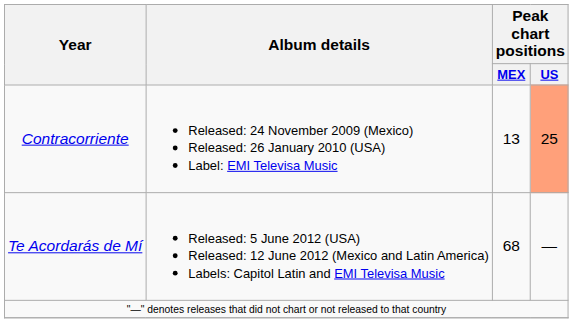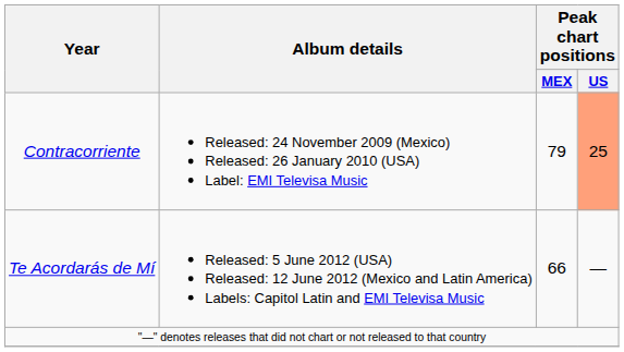Contracorriente | Peak chart positions / MEX: 13 -> 79
Te Acordarás de Mí | Peak chart positions / MEX: 68 -> 66
